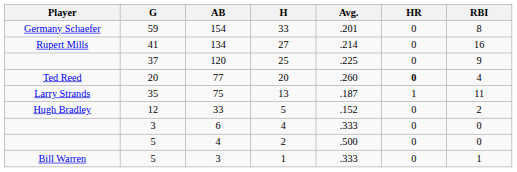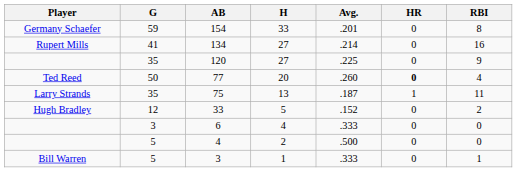120 | G: 37 -> 35
120 | H: 25 -> 27
77 | G: 20 -> 50
